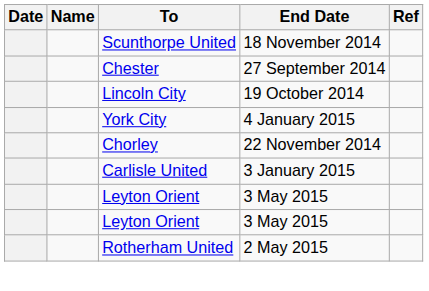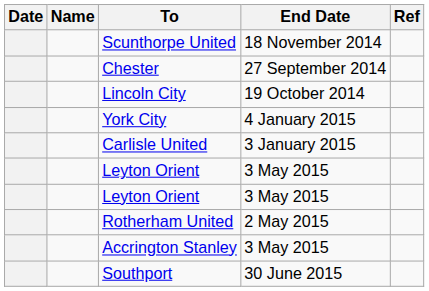- row: Chorley | 22 November 2014
+ row: Accrington Stanley | 3 May 2015
+ row: Southport | 30 June 2015
